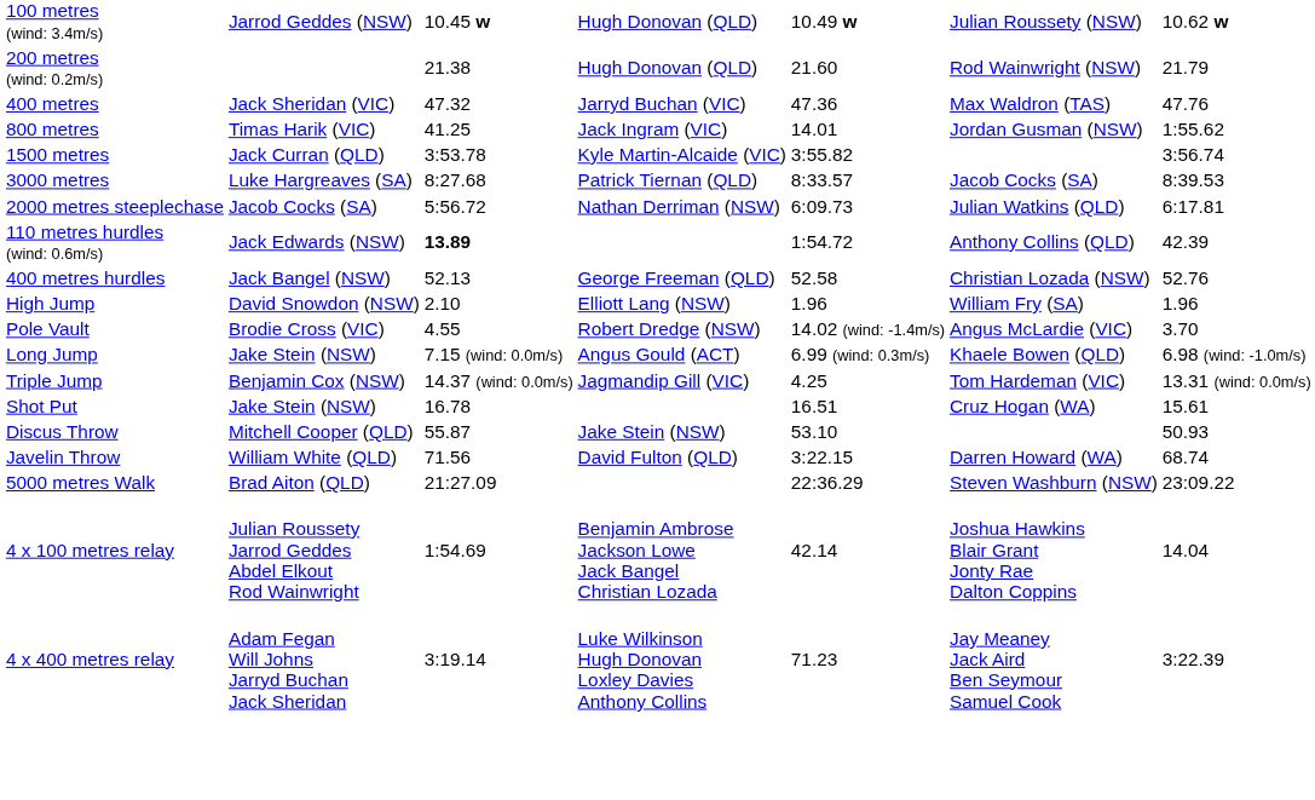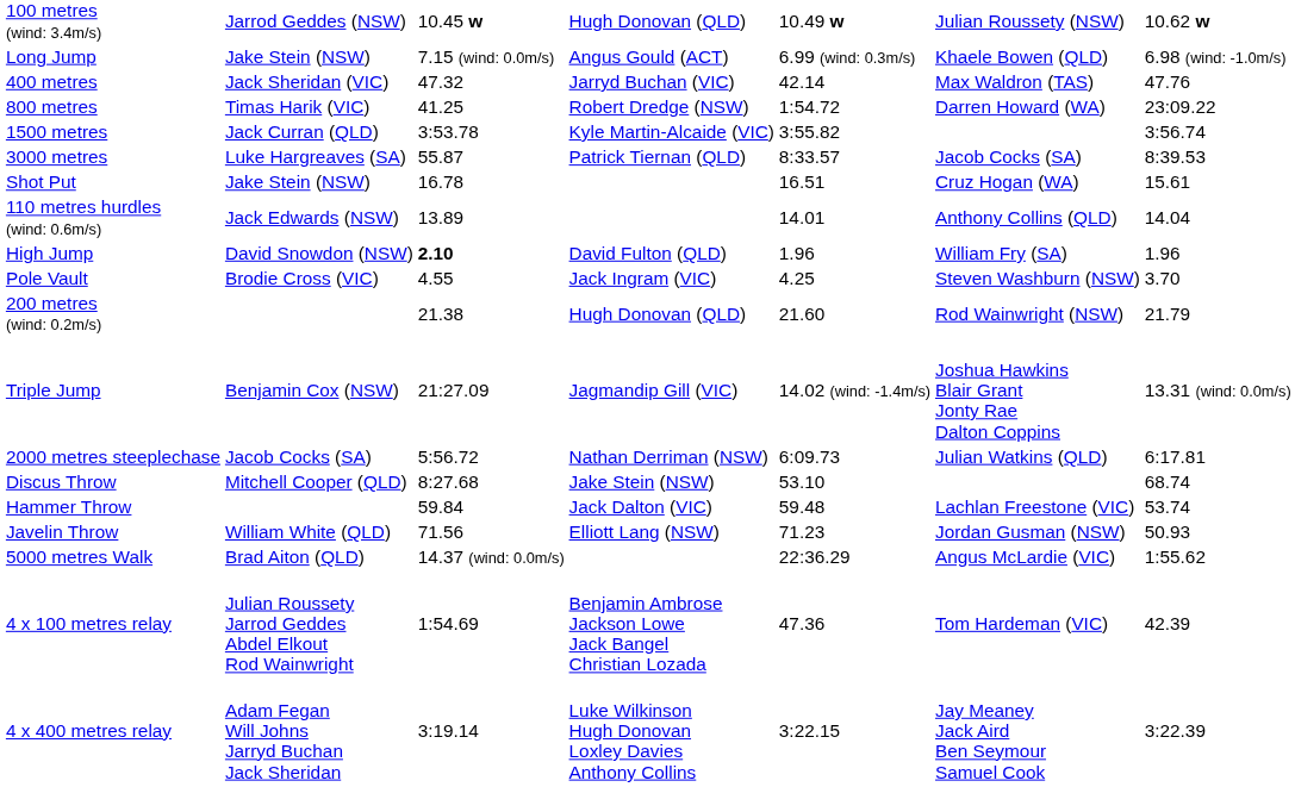rows swapped: 200 metres (wind: 0.2m/s) <-> Long Jump
400 metres | column 5: 47.36 -> 42.14
800 metres | column 4: Jack Ingram (VIC) -> Robert Dredge (NSW)
800 metres | column 5: 14.01 -> 1:54.72
800 metres | column 6: Jordan Gusman (NSW) -> Darren Howard (WA)
800 metres | column 7: 1:55.62 -> 23:09.22
3000 metres | column 3: 8:27.68 -> 55.87
rows swapped: 2000 metres steeplechase <-> Shot Put
110 metres hurdles (wind: 0.6m/s) | column 3: bold -> normal
110 metres hurdles (wind: 0.6m/s) | column 5: 1:54.72 -> 14.01
110 metres hurdles (wind: 0.6m/s) | column 7: 42.39 -> 14.04
- row: 400 metres hurdles | Jack Bangel (NSW) | 52.13 | George Freeman (QLD) | 52.58 | Christian Lozada (NSW) | 52.76
High Jump | column 3: normal -> bold
High Jump | column 4: Elliott Lang (NSW) -> David Fulton (QLD)
Pole Vault | column 4: Robert Dredge (NSW) -> Jack Ingram (VIC)
Pole Vault | column 5: 14.02 (wind: -1.4m/s) -> 4.25
Pole Vault | column 6: Angus McLardie (VIC) -> Steven Washburn (NSW)
Triple Jump | column 3: 14.37 (wind: 0.0m/s) -> 21:27.09
Triple Jump | column 5: 4.25 -> 14.02 (wind: -1.4m/s)
Triple Jump | column 6: Tom Hardeman (VIC) -> Joshua Hawkins Blair Grant Jonty Rae Dalton Coppins
Discus Throw | column 3: 55.87 -> 8:27.68
Discus Throw | column 7: 50.93 -> 68.74
+ row: Hammer Throw | 59.84 | Jack Dalton (VIC) | 59.48 | Lachlan Freestone (VIC) | 53.74
Javelin Throw | column 4: David Fulton (QLD) -> Elliott Lang (NSW)
Javelin Throw | column 5: 3:22.15 -> 71.23
Javelin Throw | column 6: Darren Howard (WA) -> Jordan Gusman (NSW)
Javelin Throw | column 7: 68.74 -> 50.93
5000 metres Walk | column 3: 21:27.09 -> 14.37 (wind: 0.0m/s)
5000 metres Walk | column 6: Steven Washburn (NSW) -> Angus McLardie (VIC)
5000 metres Walk | column 7: 23:09.22 -> 1:55.62
4 x 100 metres relay | column 5: 42.14 -> 47.36
4 x 100 metres relay | column 6: Joshua Hawkins Blair Grant Jonty Rae Dalton Coppins -> Tom Hardeman (VIC)
4 x 100 metres relay | column 7: 14.04 -> 42.39
4 x 400 metres relay | column 5: 71.23 -> 3:22.15
